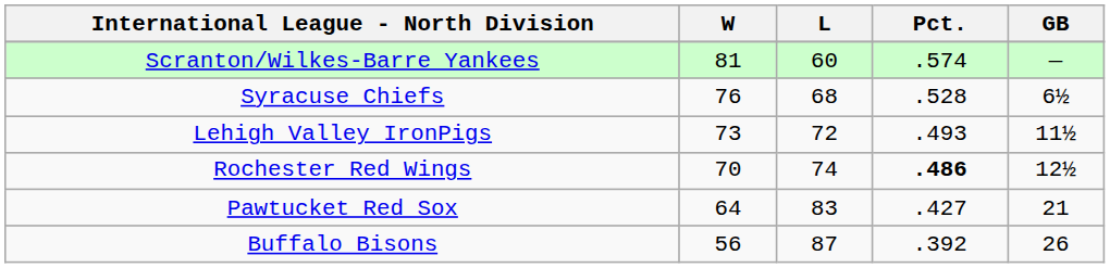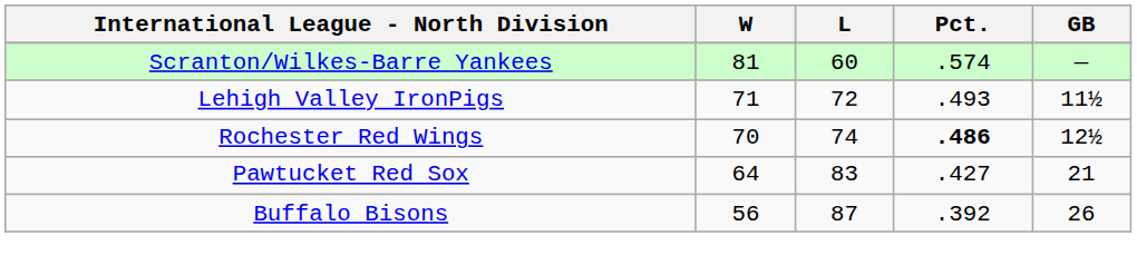- row: Syracuse Chiefs | 76 | 68 | .528 | 6½
Lehigh Valley IronPigs | W: 73 -> 71
